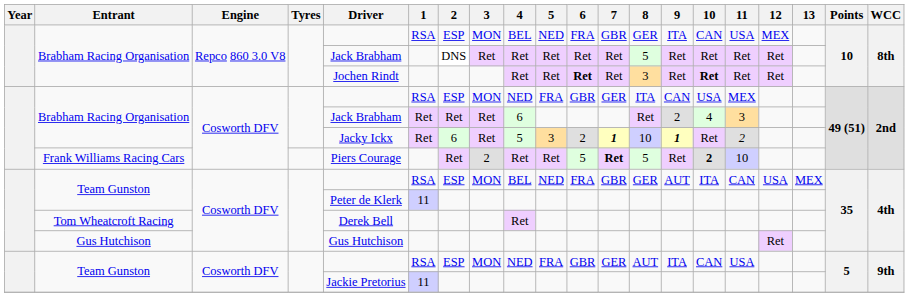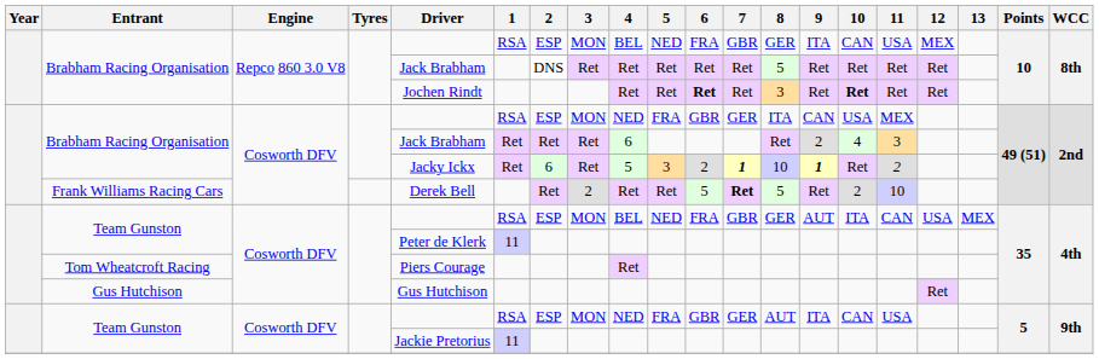Frank Williams Racing Cars | Driver: Piers Courage -> Derek Bell
Frank Williams Racing Cars | 10: bold -> normal
Tom Wheatcroft Racing | Driver: Derek Bell -> Piers Courage
